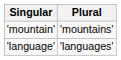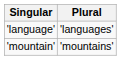rows swapped: 'mountain' <-> 'language'
